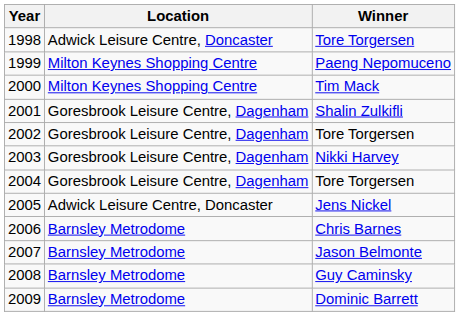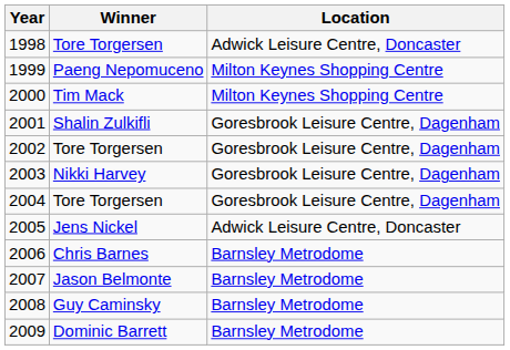columns swapped: Location <-> Winner
